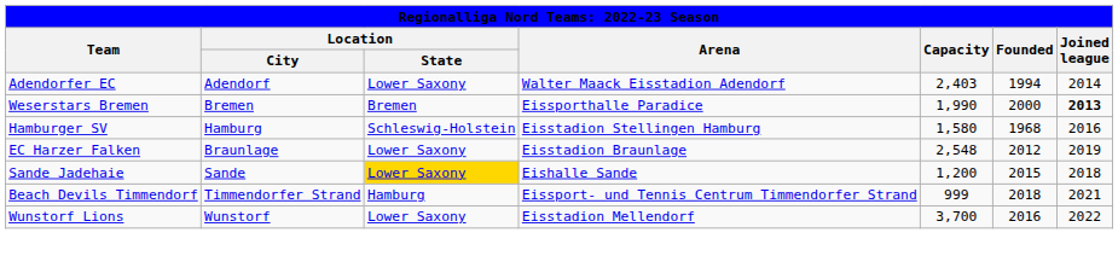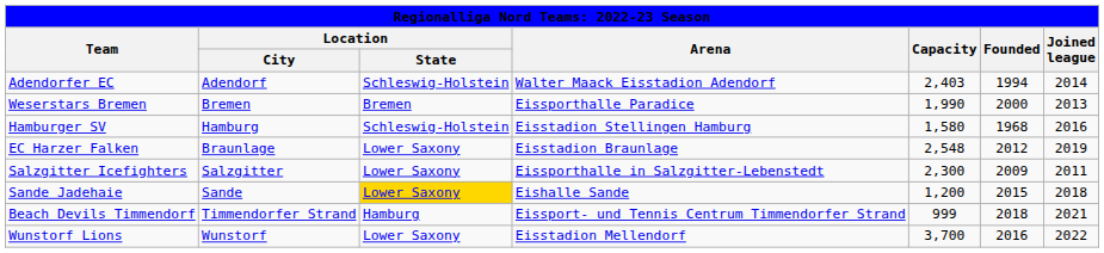Adendorfer EC | Location / State: Lower Saxony -> Schleswig-Holstein
Weserstars Bremen | Joined league: bold -> normal
+ row: Salzgitter Icefighters | Salzgitter | Lower Saxony | Eissporthalle in Salzgitter-Lebenstedt | 2,300 | 2009 | 2011
